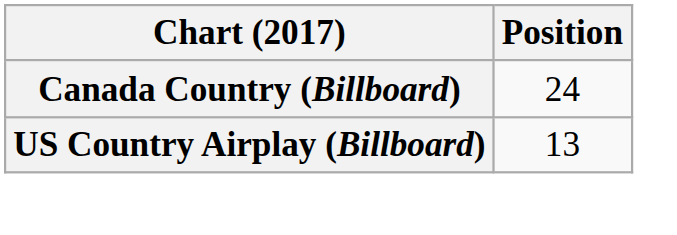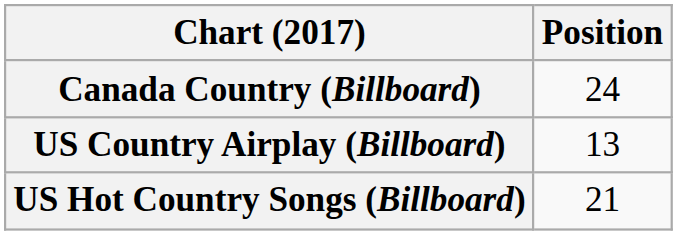+ row: US Hot Country Songs (Billboard) | 21
